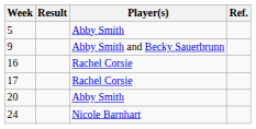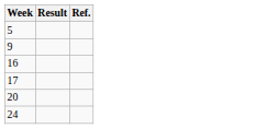- column: Player(s) | Abby Smith | Abby Smith and Becky Sauerbrunn | Rachel Corsie | Rachel Corsie | Abby Smith | Nicole Barnhart
